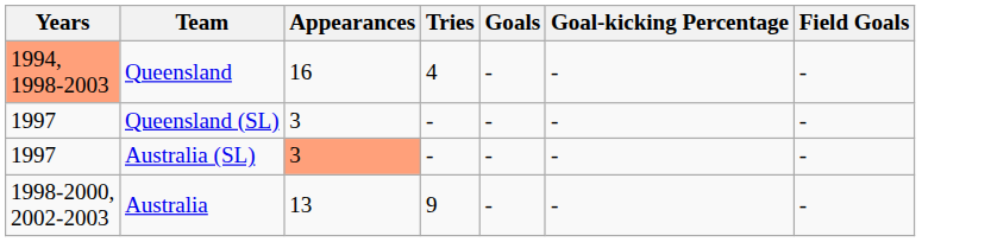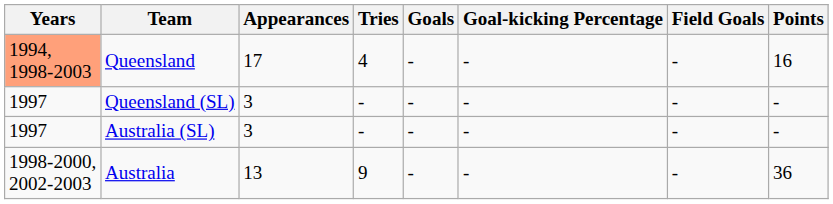+ column: Points | 16 | - | - | 36
Queensland | Appearances: 16 -> 17
Australia (SL) | Appearances: lightsalmon background -> no background
